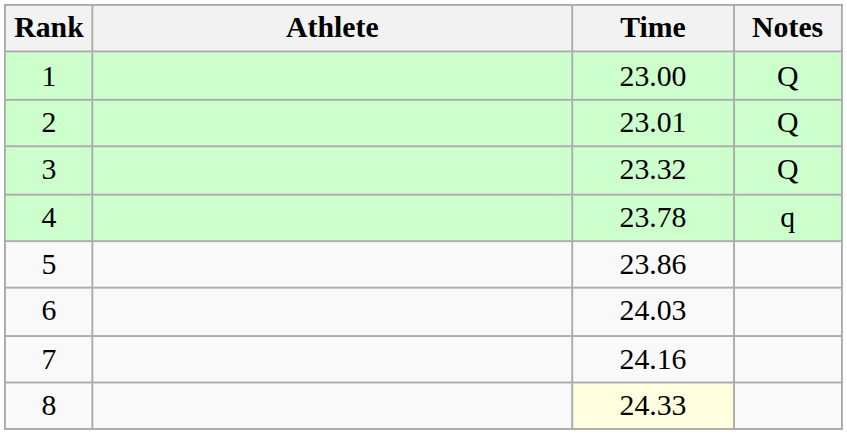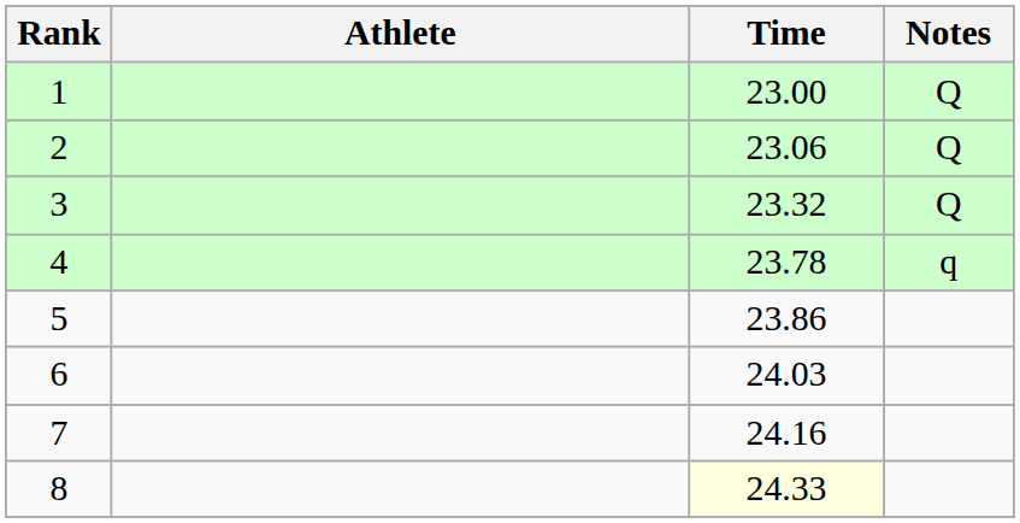2 | Time: 23.01 -> 23.06
